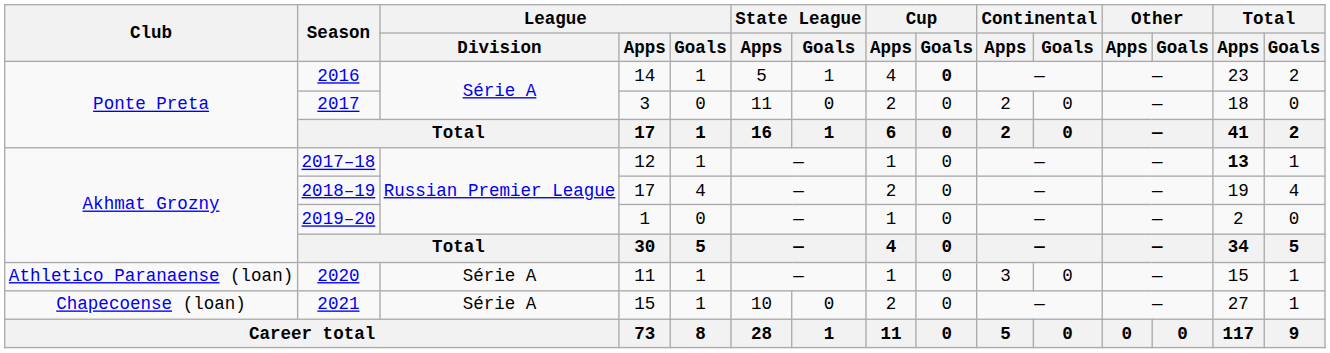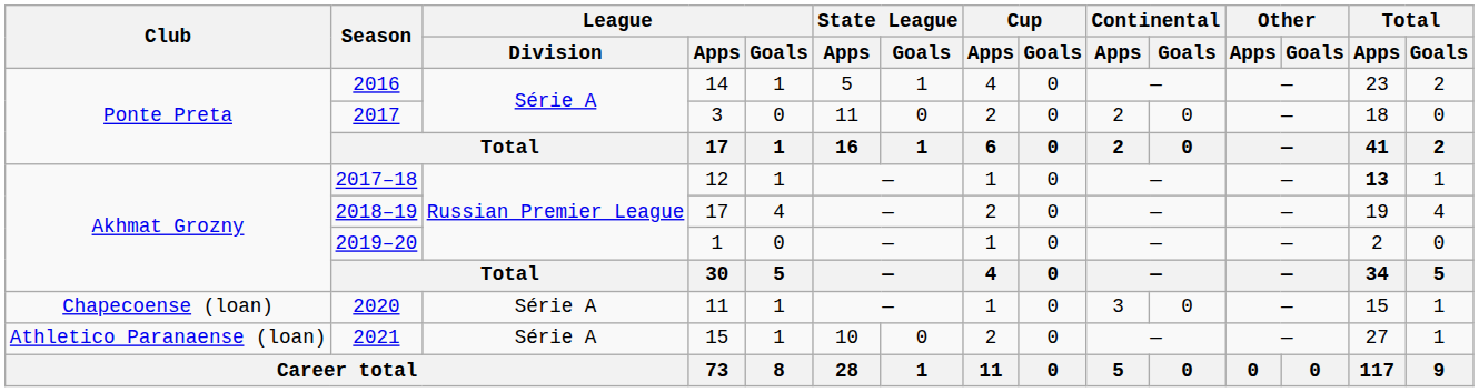2016 | Cup / Goals: bold -> normal
2020 | Club: Athletico Paranaense (loan) -> Chapecoense (loan)
2021 | Club: Chapecoense (loan) -> Athletico Paranaense (loan)
